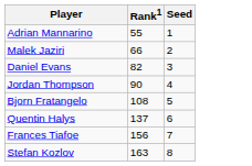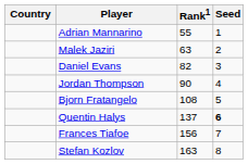+ column: Country
Malek Jaziri | Rank1: 66 -> 63
Quentin Halys | Seed: normal -> bold
